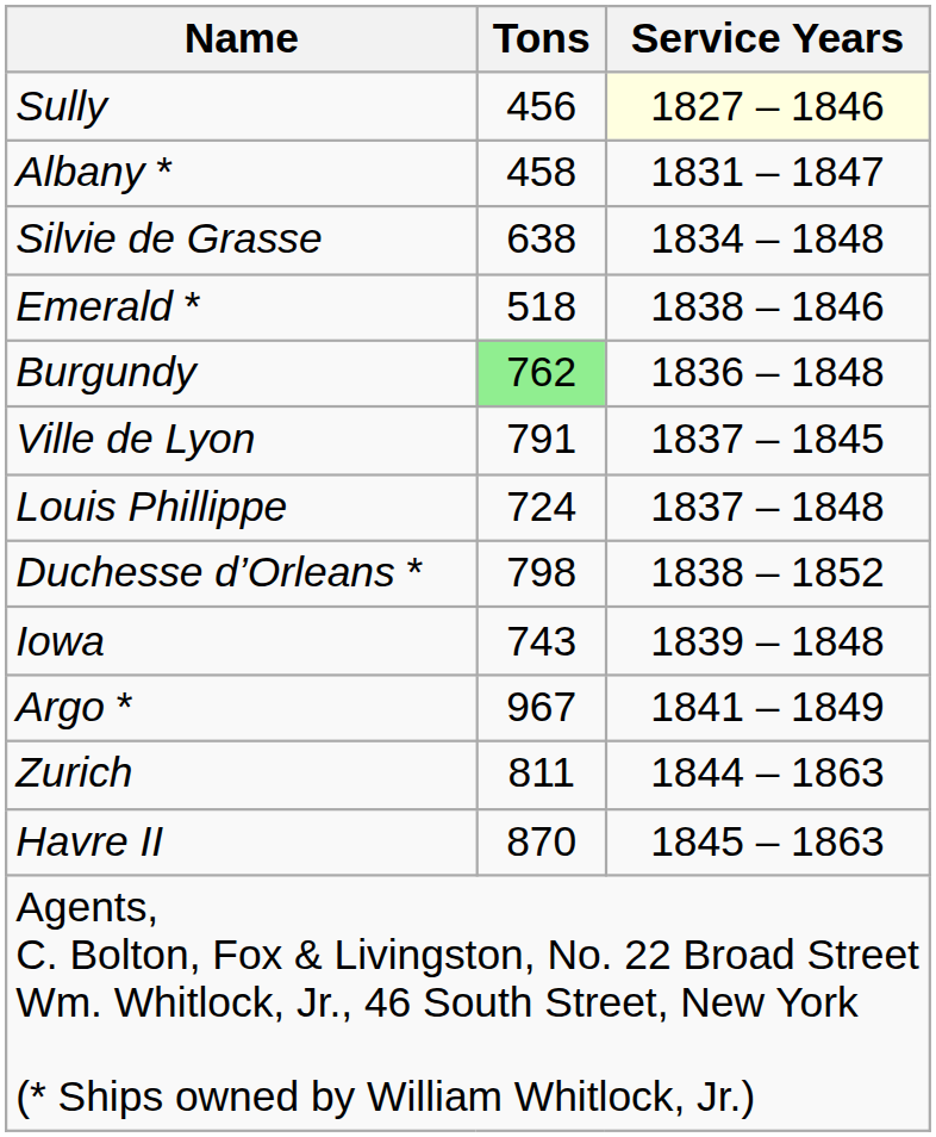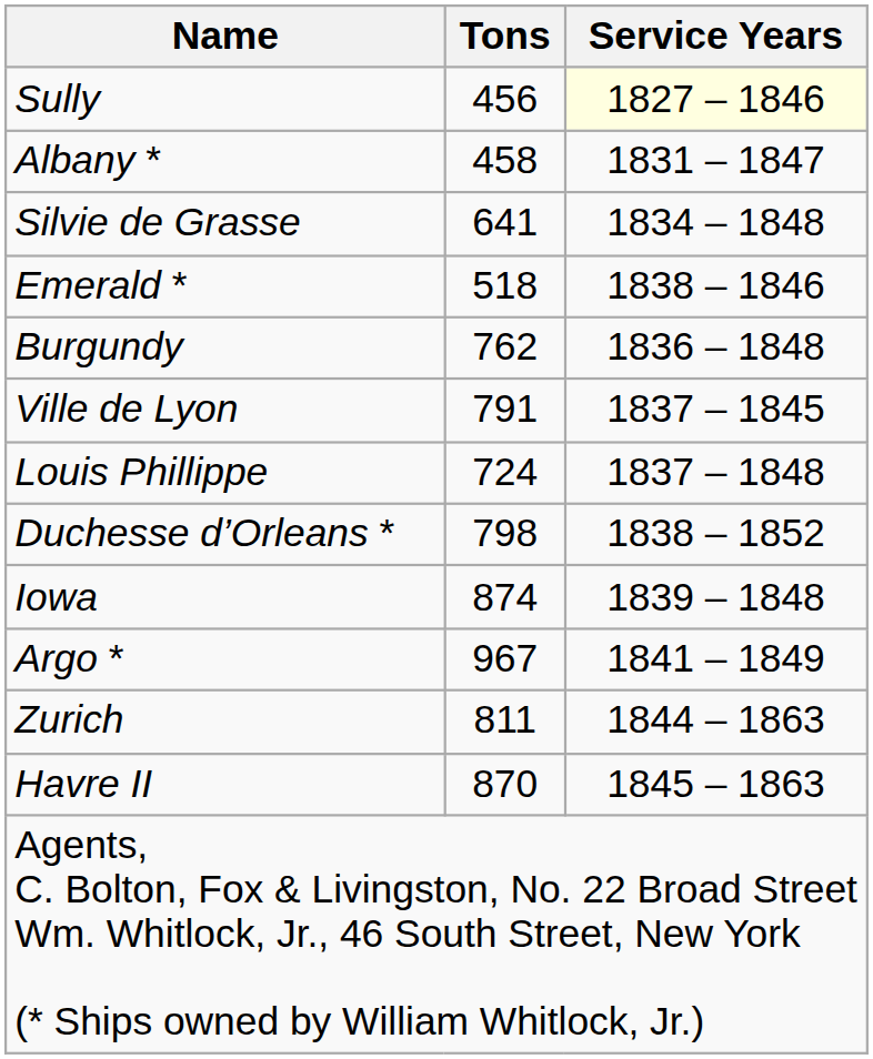Silvie de Grasse | Tons: 638 -> 641
Burgundy | Tons: lightgreen background -> no background
Iowa | Tons: 743 -> 874
